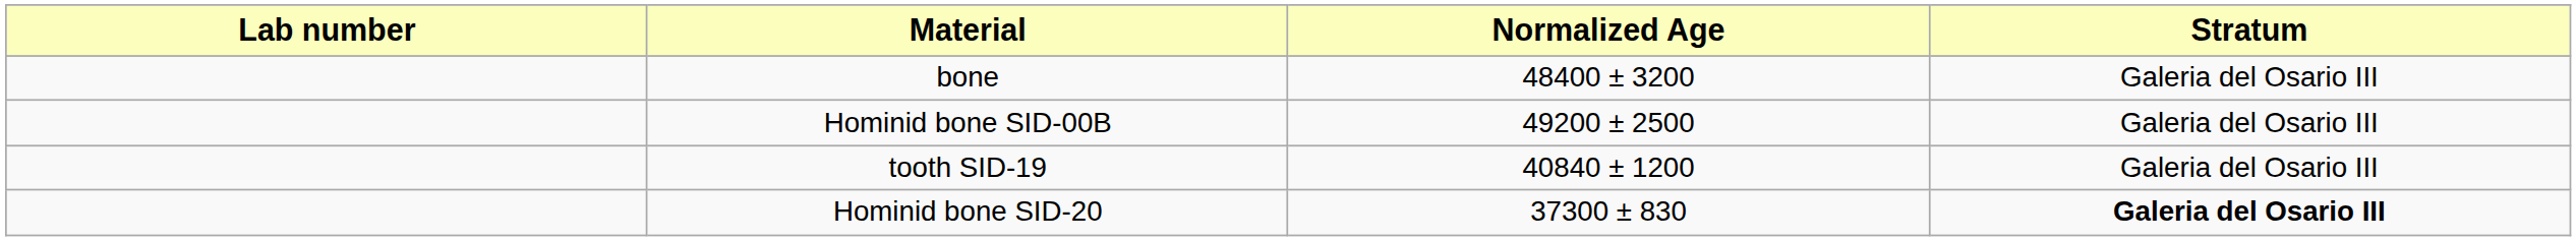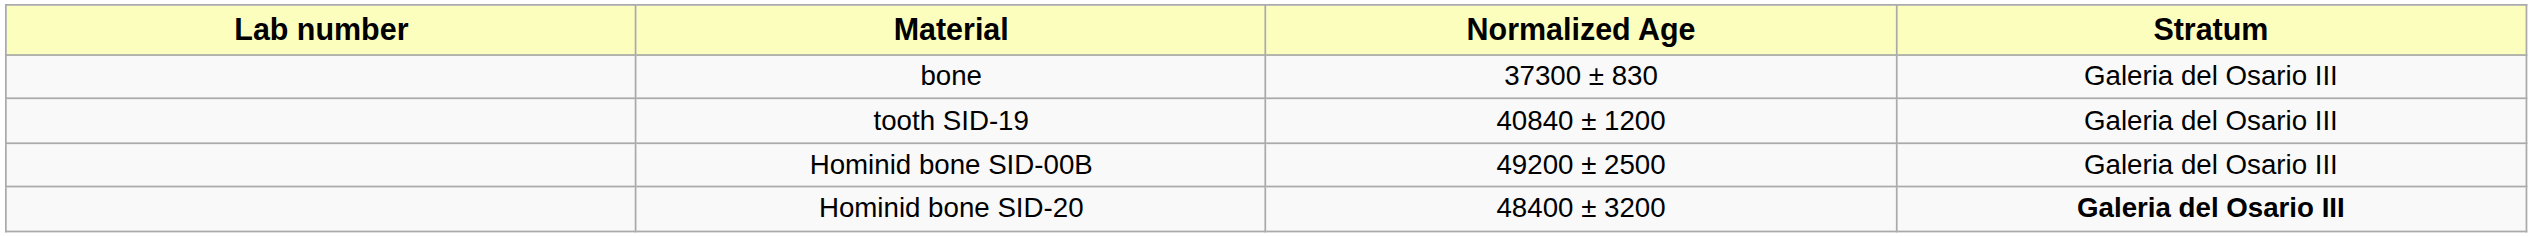bone | Normalized Age: 48400 ± 3200 -> 37300 ± 830
rows swapped: tooth SID-19 <-> Hominid bone SID-00B
Hominid bone SID-20 | Normalized Age: 37300 ± 830 -> 48400 ± 3200
